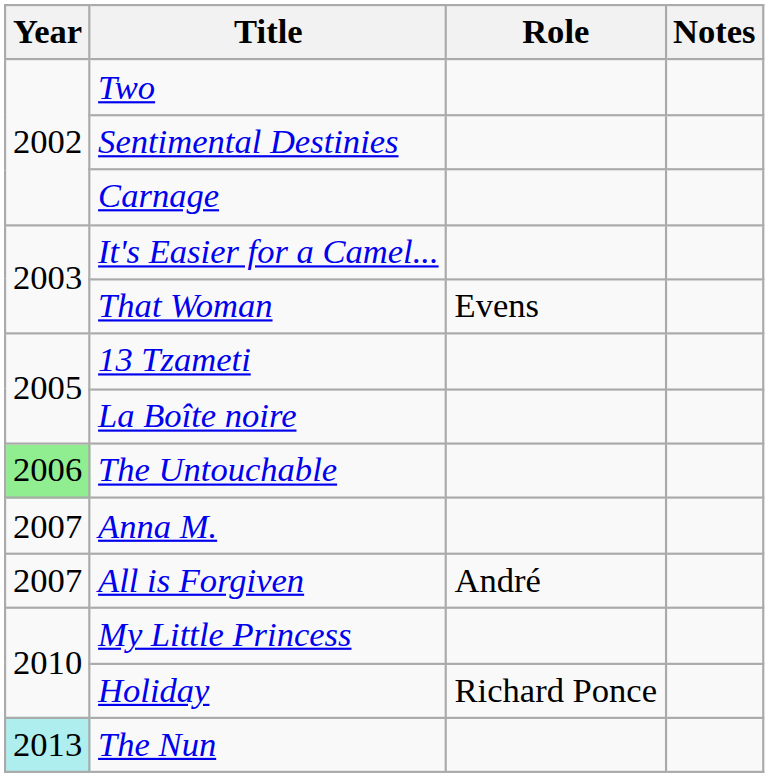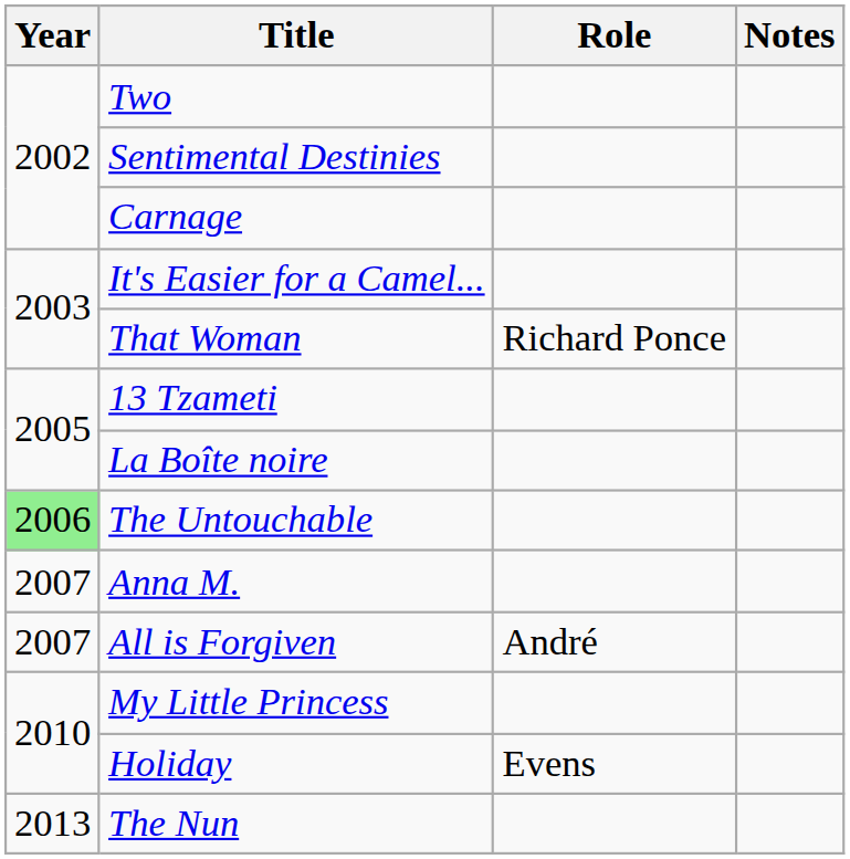That Woman | Role: Evens -> Richard Ponce
Holiday | Role: Richard Ponce -> Evens
The Nun | Year: paleturquoise background -> no background
